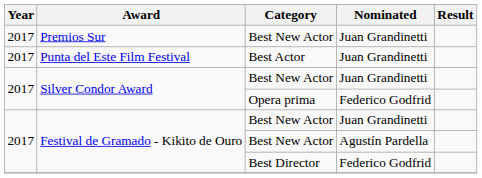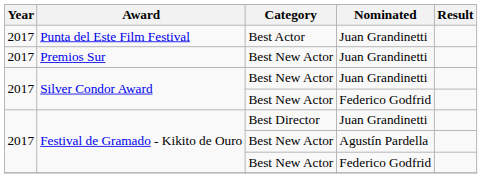rows swapped: Punta del Este Film Festival <-> Premios Sur
Silver Condor Award / Federico Godfrid | Category: Opera prima -> Best New Actor
Festival de Gramado - Kikito de Ouro / Juan Grandinetti | Category: Best New Actor -> Best Director
Festival de Gramado - Kikito de Ouro / Federico Godfrid | Category: Best Director -> Best New Actor
